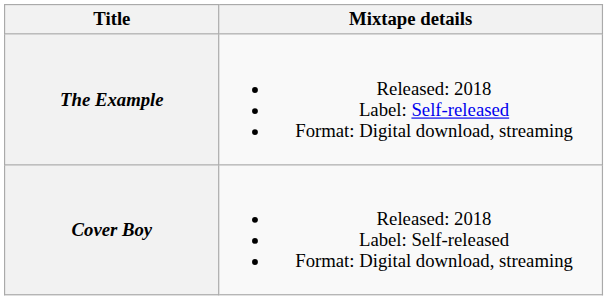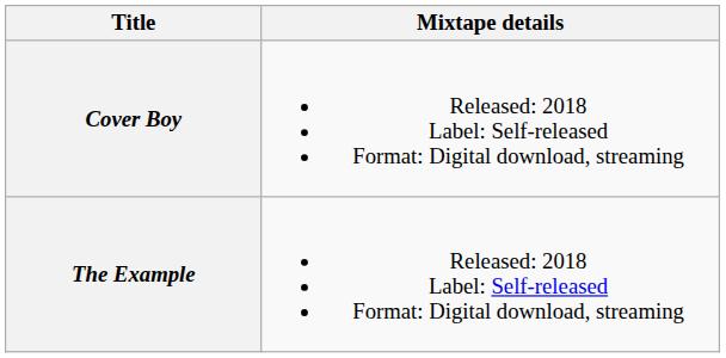rows swapped: The Example <-> Cover Boy
